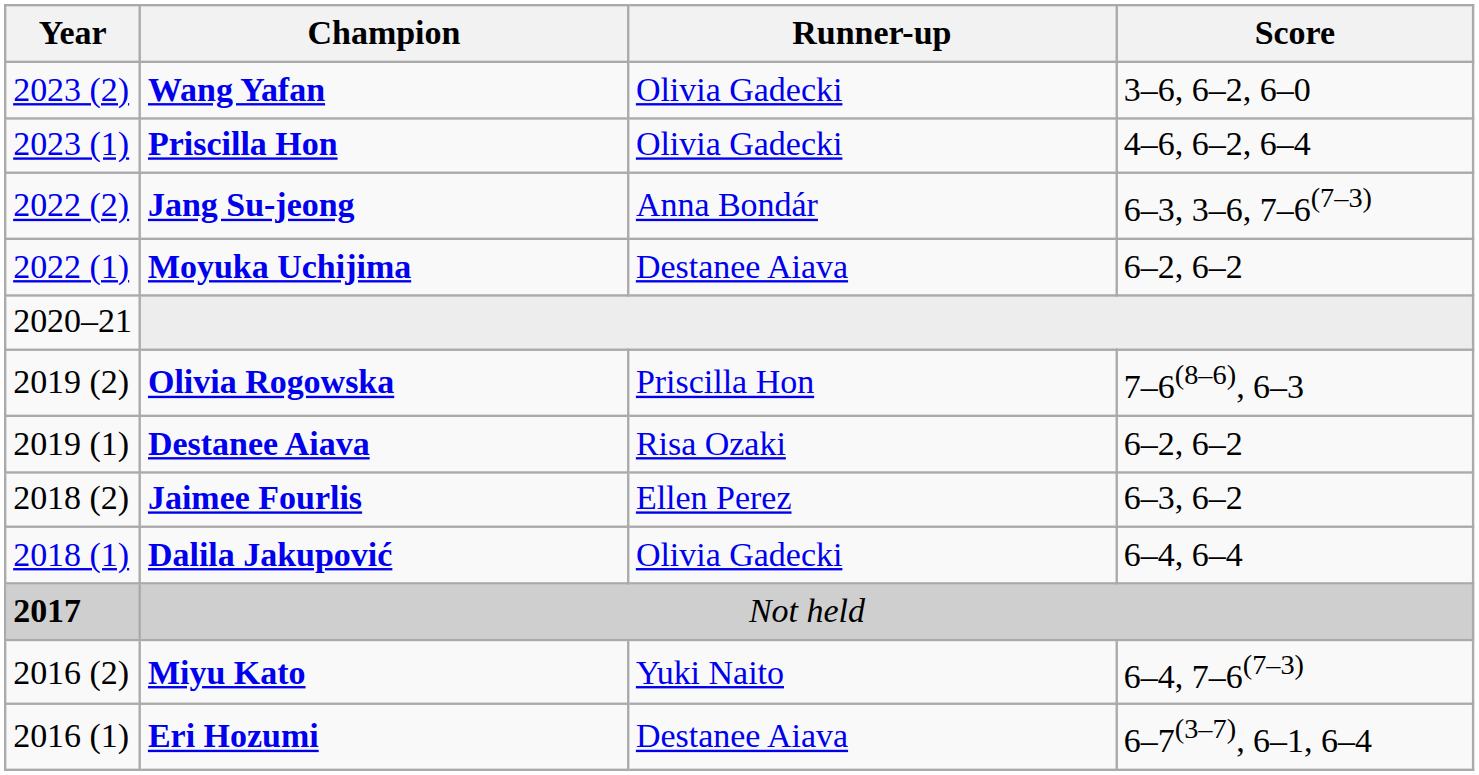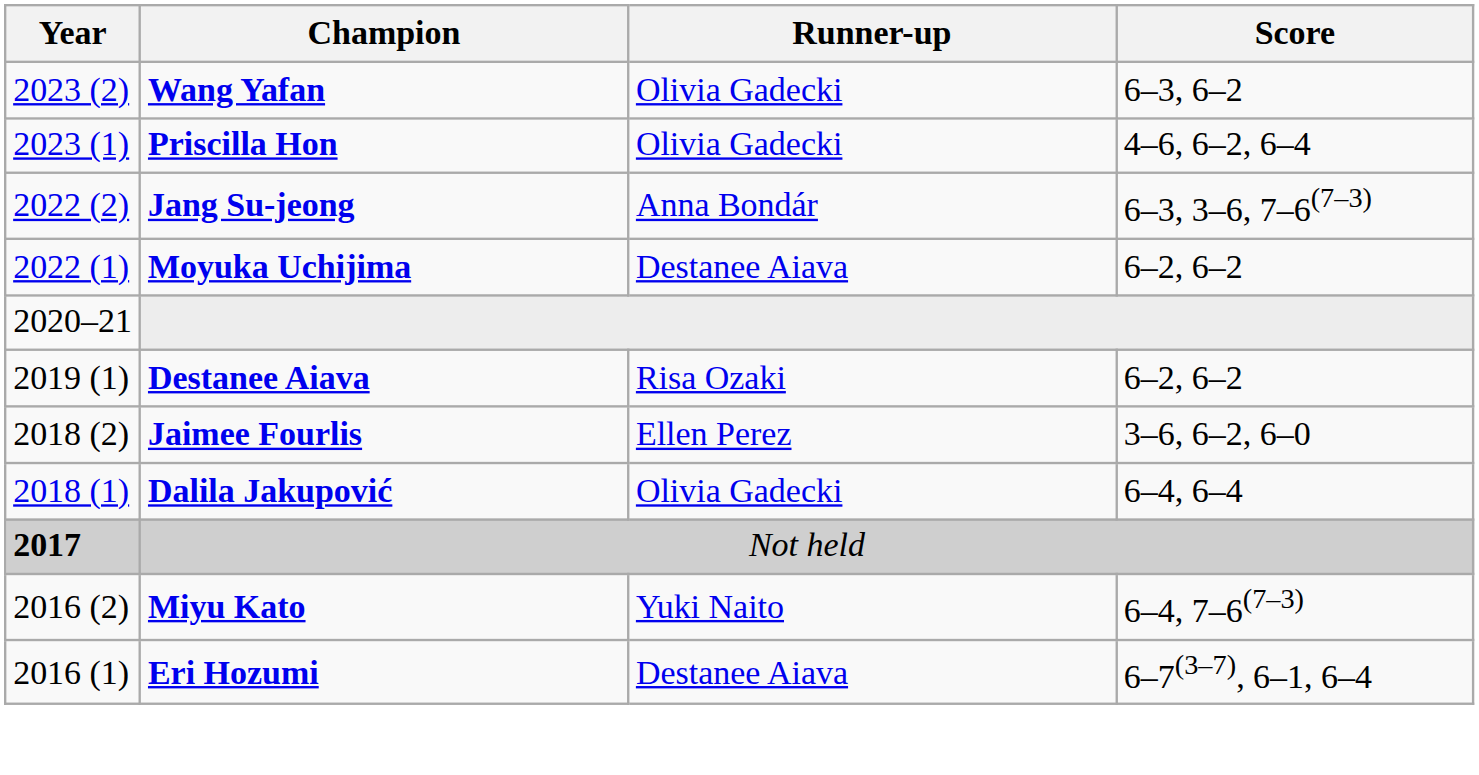Wang Yafan | Score: 3–6, 6–2, 6–0 -> 6–3, 6–2
- row: 2019 (2) | Olivia Rogowska | Priscilla Hon | 7–6(8–6), 6–3
Jaimee Fourlis | Score: 6–3, 6–2 -> 3–6, 6–2, 6–0
